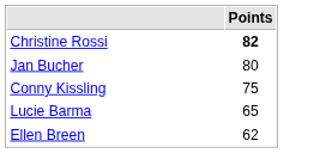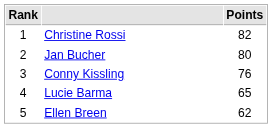+ column: Rank | 1 | 2 | 3 | 4 | 5
Christine Rossi | Points: bold -> normal
Conny Kissling | Points: 75 -> 76
